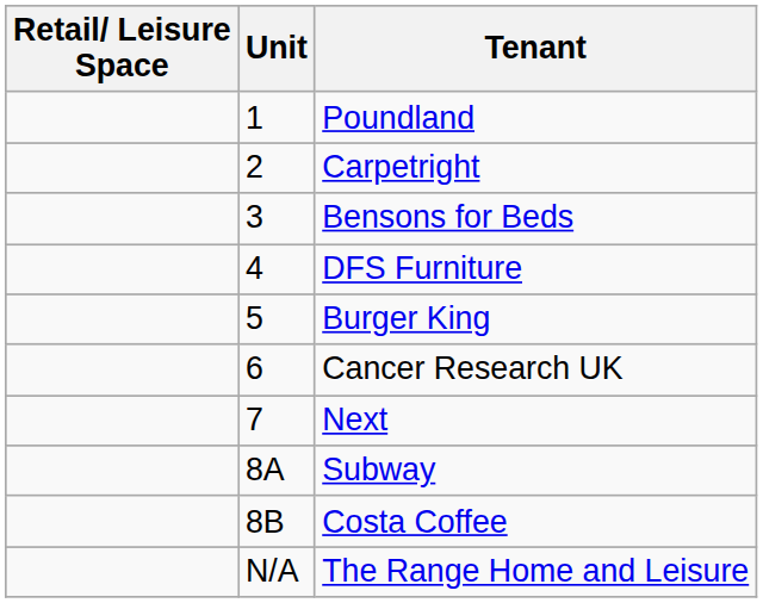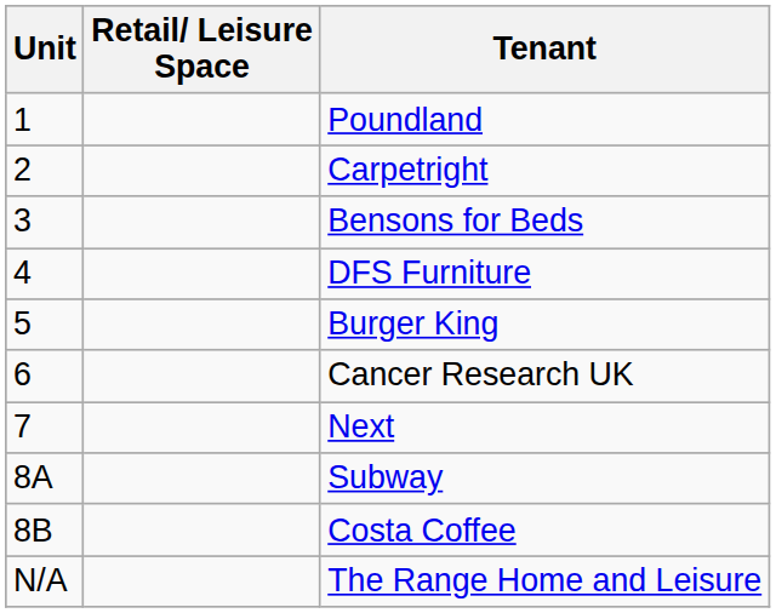columns swapped: Unit <-> Retail/ Leisure Space
